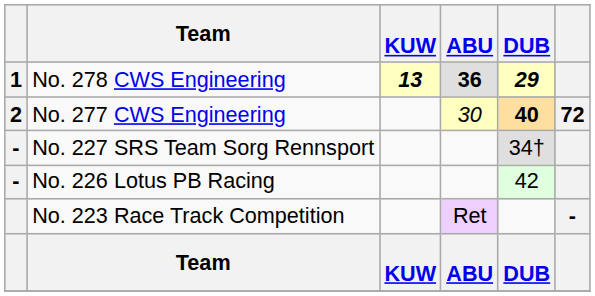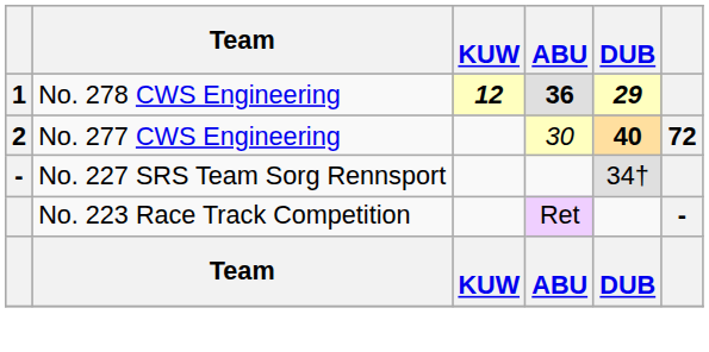No. 278 CWS Engineering | KUW: 13 -> 12
- row: - | No. 226 Lotus PB Racing | 42
